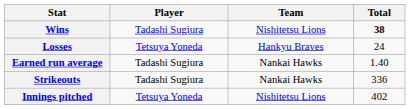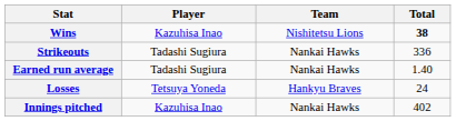Wins | Player: Tadashi Sugiura -> Kazuhisa Inao
rows swapped: Losses <-> Strikeouts
Innings pitched | Player: Tetsuya Yoneda -> Kazuhisa Inao
Innings pitched | Team: Nishitetsu Lions -> Nankai Hawks
